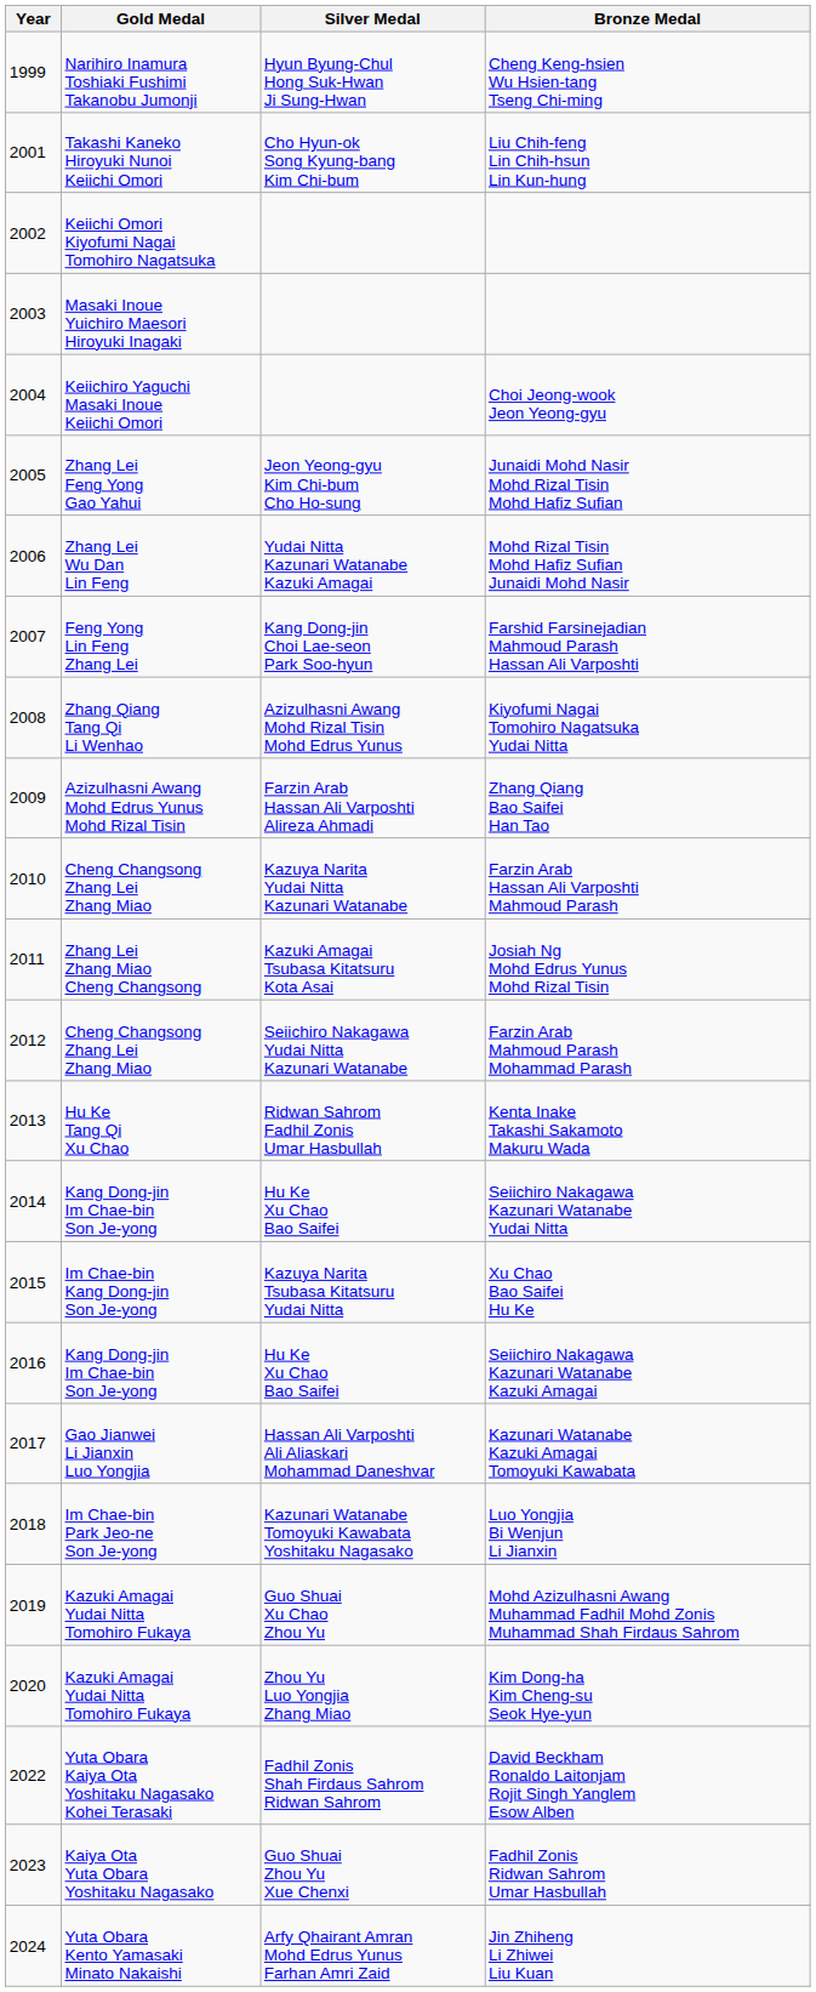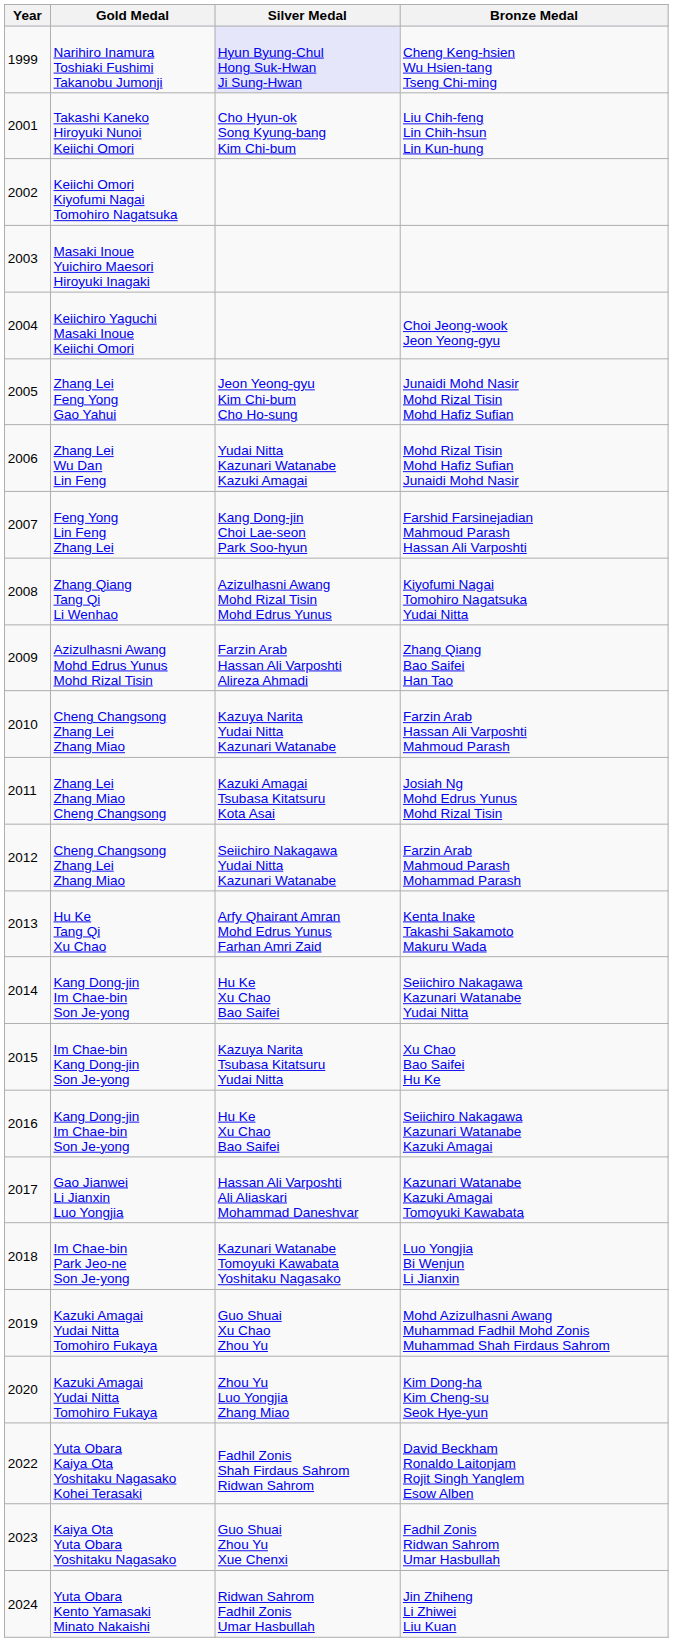Cheng Keng-hsien Wu Hsien-tang Tseng Chi-ming | Silver Medal: no background -> lavender background
Kenta Inake Takashi Sakamoto Makuru Wada | Silver Medal: Ridwan Sahrom Fadhil Zonis Umar Hasbullah -> Arfy Qhairant Amran Mohd Edrus Yunus Farhan Amri Zaid
Jin Zhiheng Li Zhiwei Liu Kuan | Silver Medal: Arfy Qhairant Amran Mohd Edrus Yunus Farhan Amri Zaid -> Ridwan Sahrom Fadhil Zonis Umar Hasbullah
